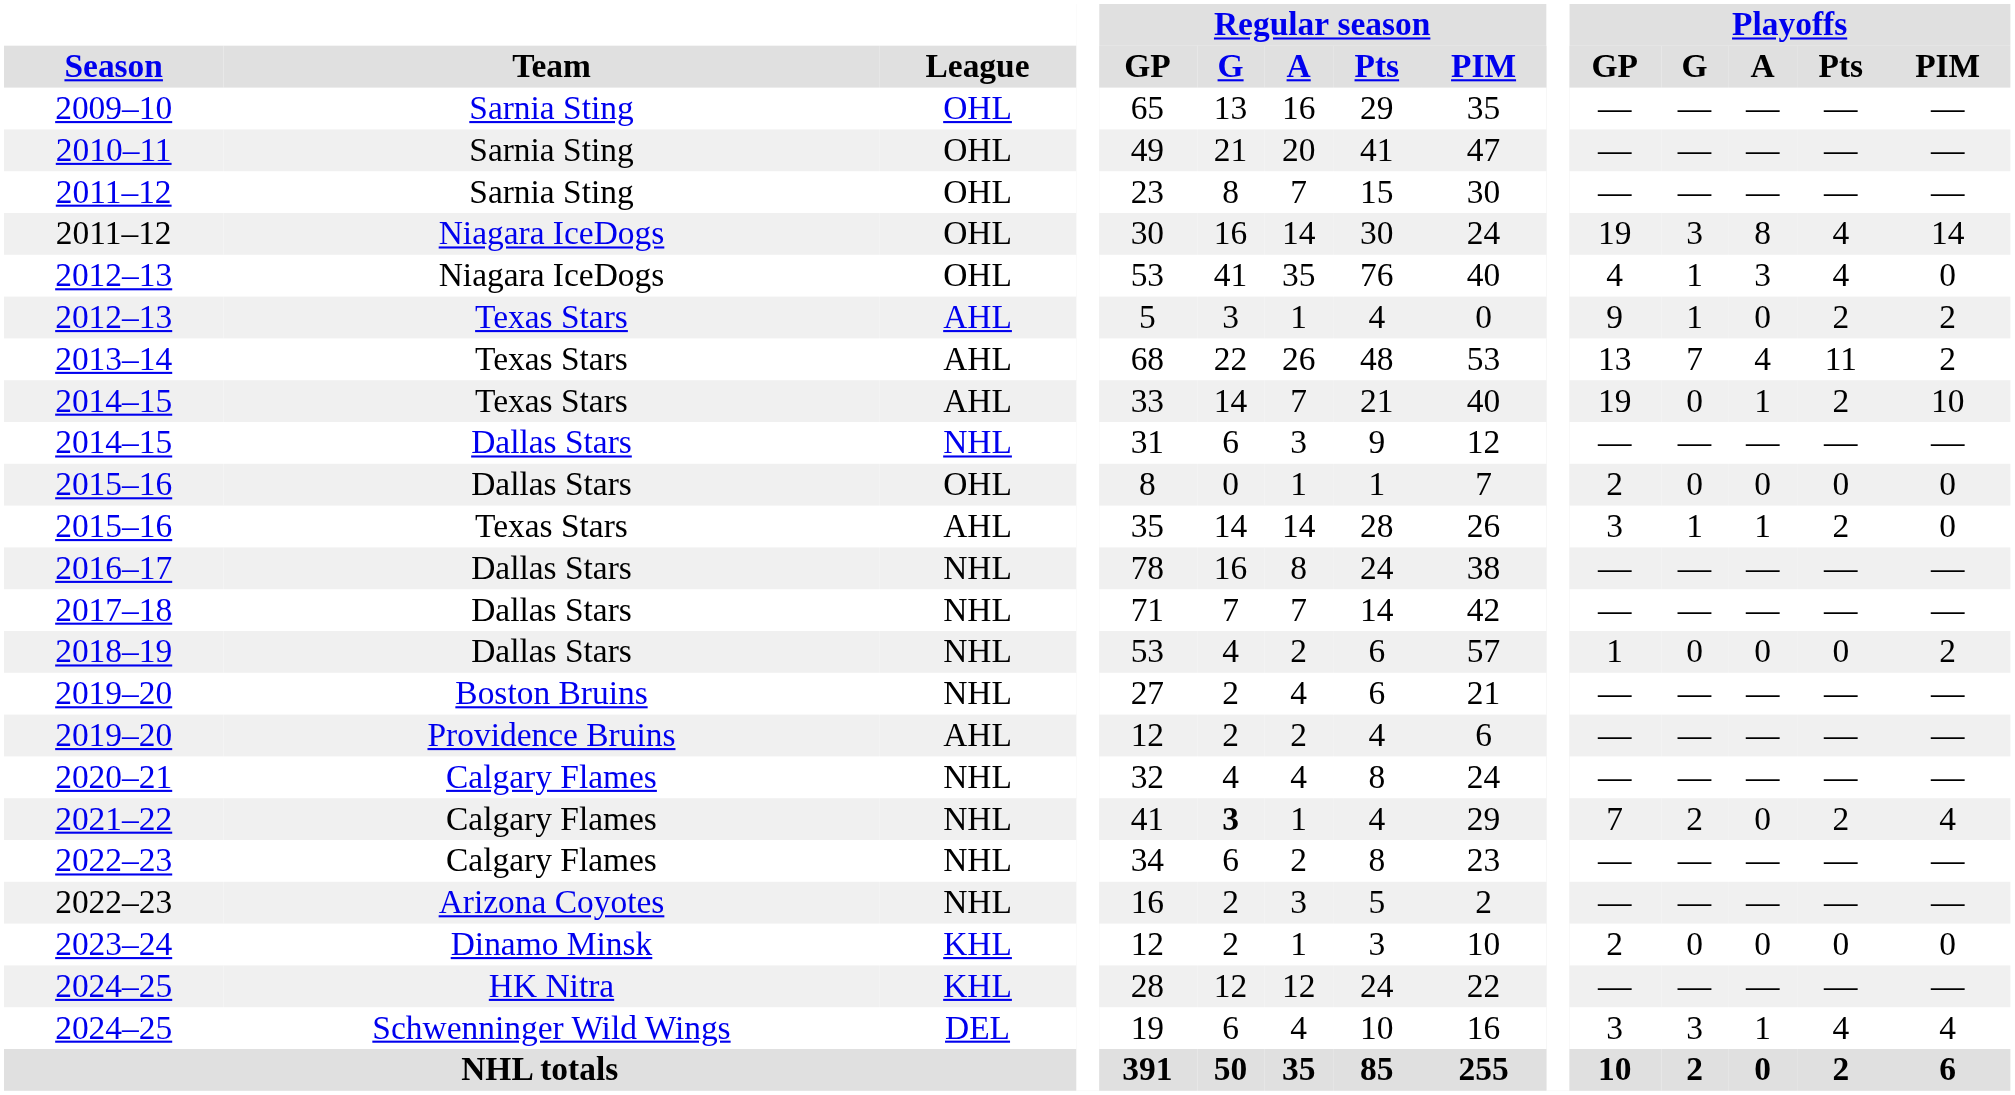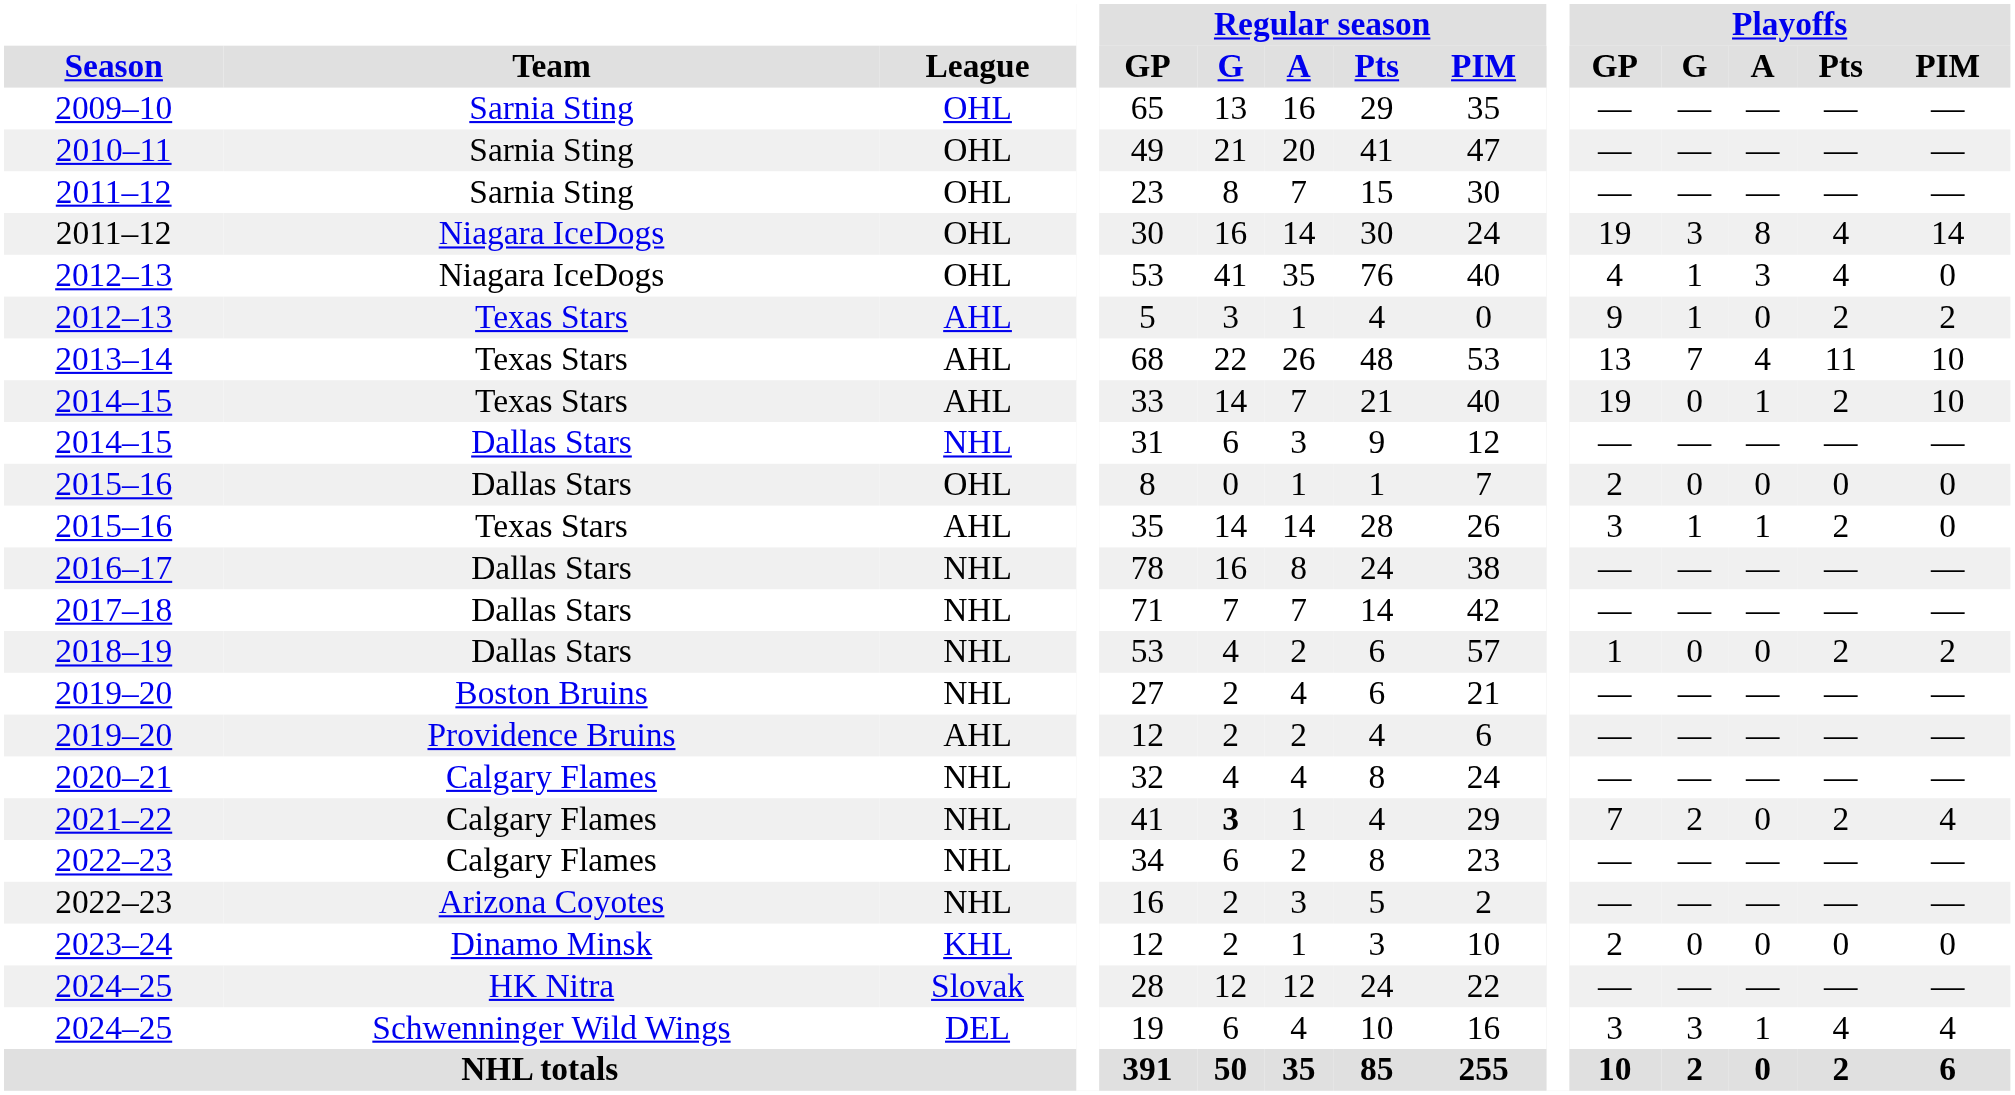2013–14 | Playoffs / PIM: 2 -> 10
2018–19 | Playoffs / Pts: 0 -> 2
2024–25 / HK Nitra | League: KHL -> Slovak
